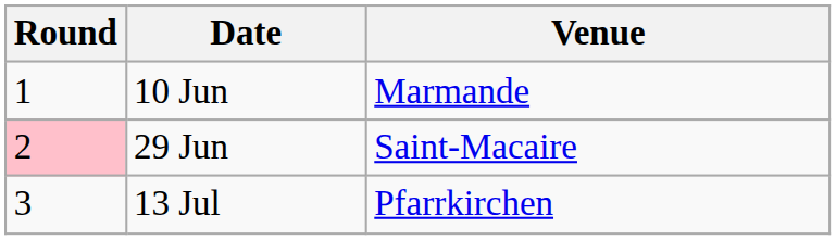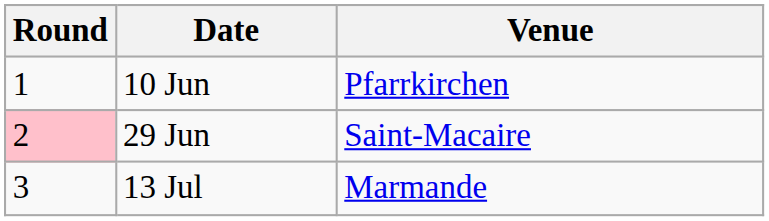10 Jun | Venue: Marmande -> Pfarrkirchen
13 Jul | Venue: Pfarrkirchen -> Marmande
